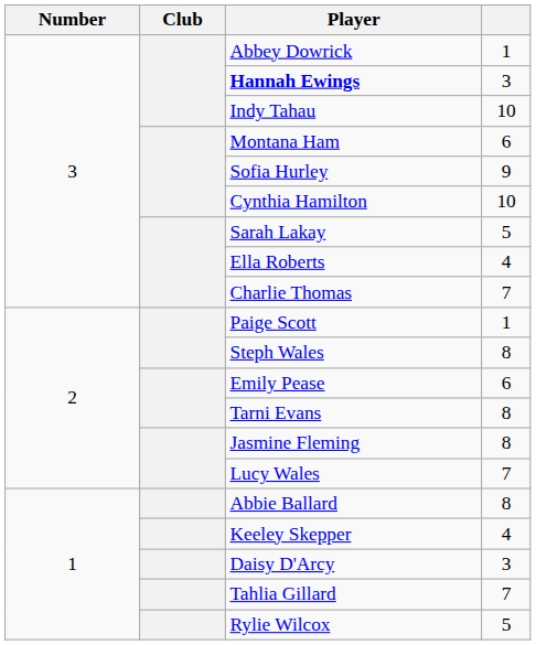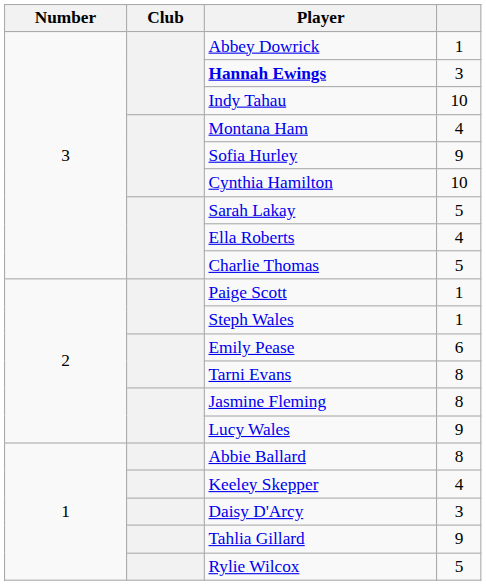Montana Ham | column 4: 6 -> 4
Charlie Thomas | column 4: 7 -> 5
Steph Wales | column 4: 8 -> 1
Lucy Wales | column 4: 7 -> 9
Tahlia Gillard | column 4: 7 -> 9
